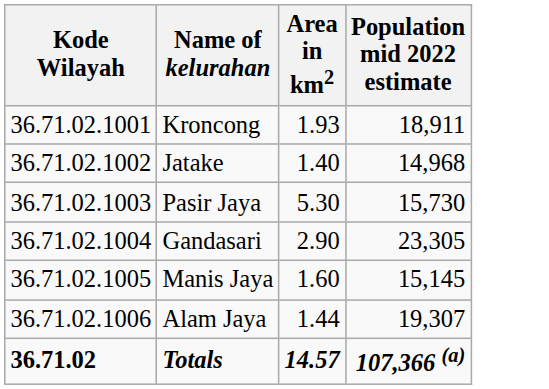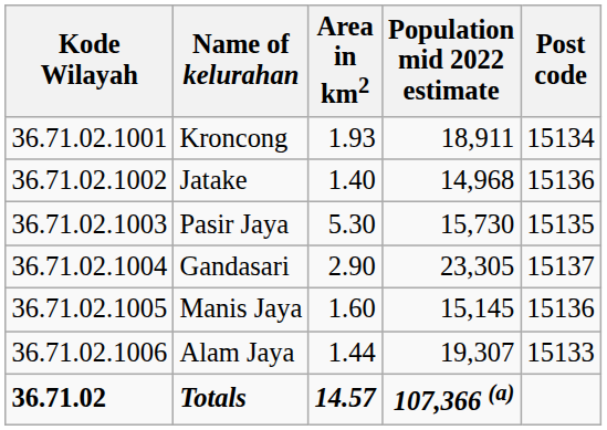+ column: Post code | 15134 | 15136 | 15135 | 15137 | 15136 | 15133
